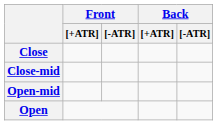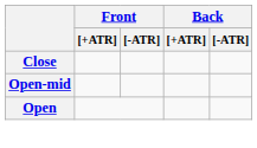- row: Close-mid
